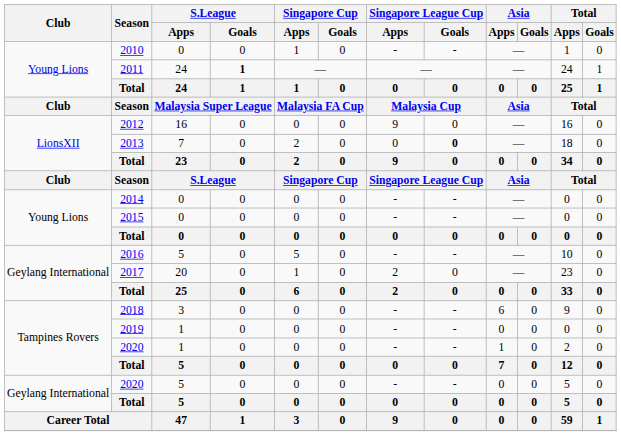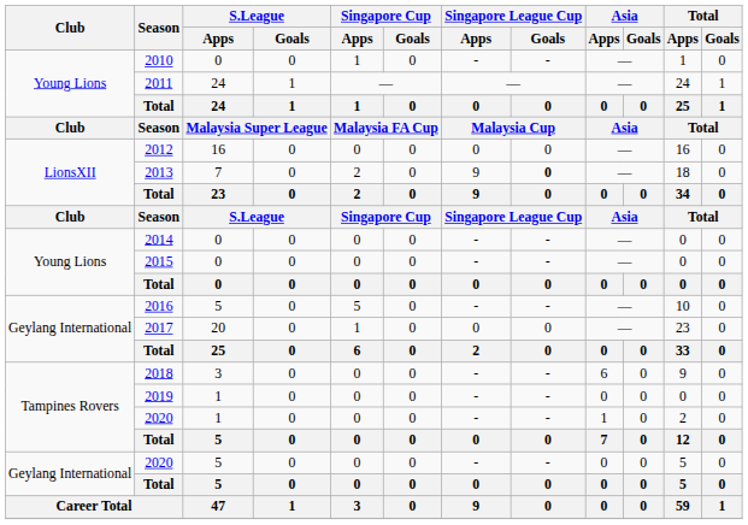2011 | S.League / Goals: bold -> normal
2012 | Singapore League Cup / Apps: 9 -> 0
2013 | Singapore League Cup / Apps: 0 -> 9
2017 | Singapore League Cup / Apps: 2 -> 0
